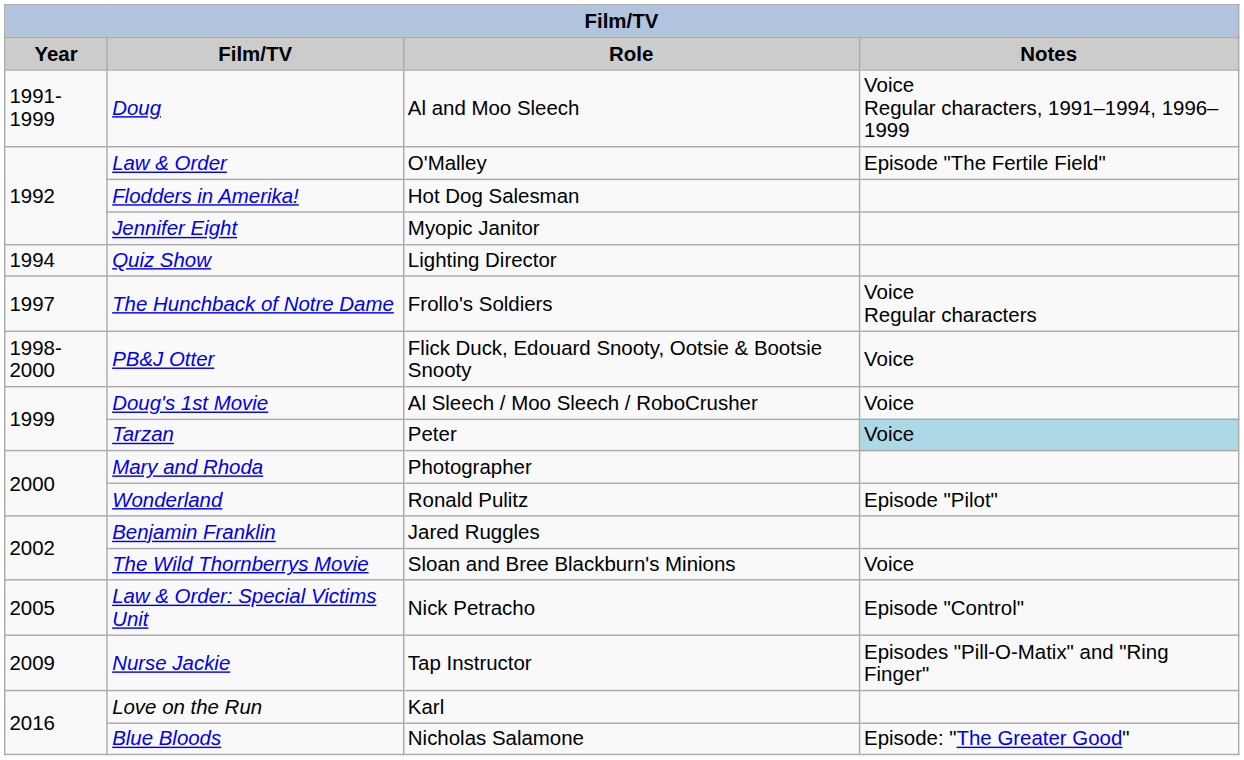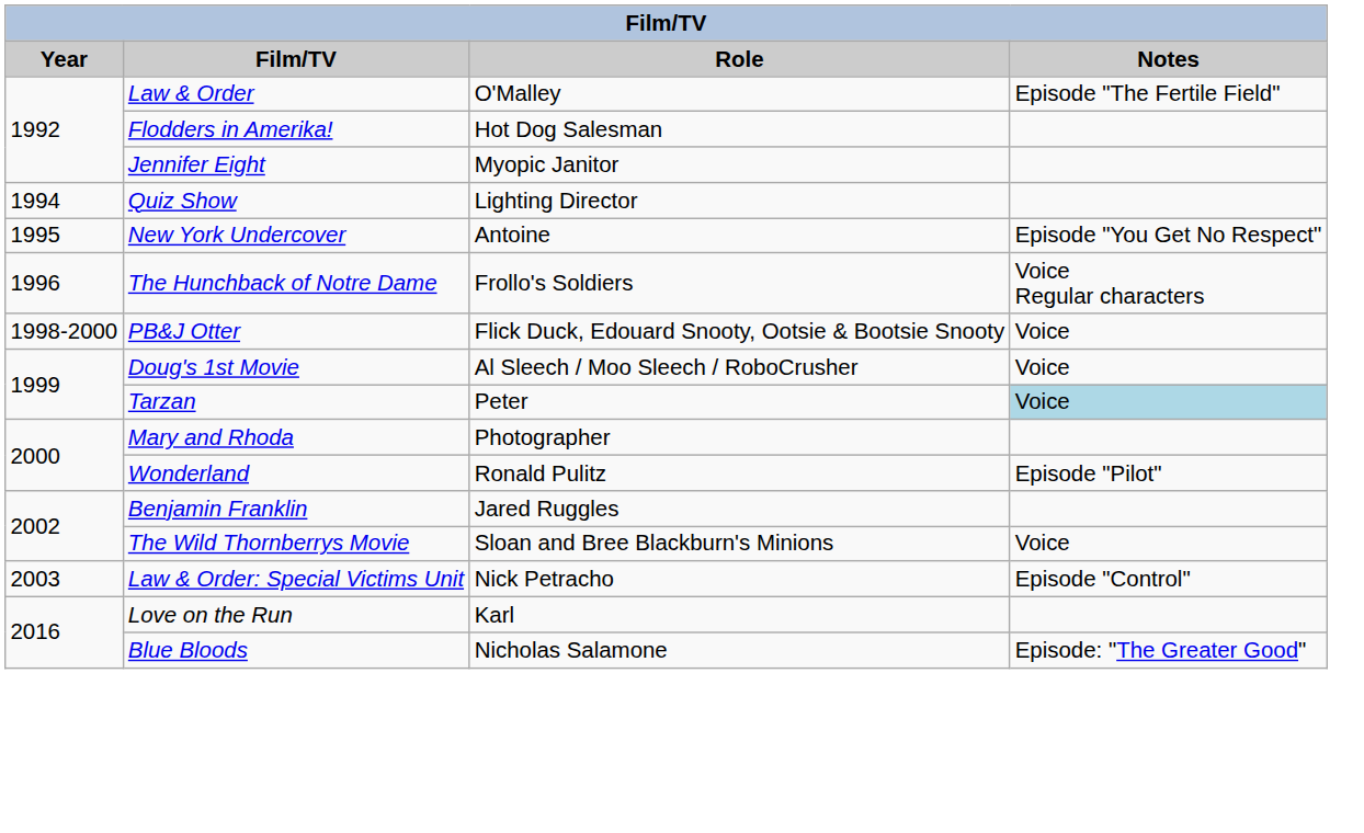- row: 1991-1999 | Doug | Al and Moo Sleech | Voice Regular characters, 1991–1994, 1996–1999
+ row: 1995 | New York Undercover | Antoine | Episode "You Get No Respect"
The Hunchback of Notre Dame | Year: 1997 -> 1996
Law & Order: Special Victims Unit | Year: 2005 -> 2003
- row: 2009 | Nurse Jackie | Tap Instructor | Episodes "Pill-O-Matix" and "Ring Finger"
